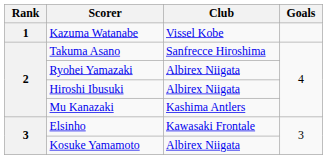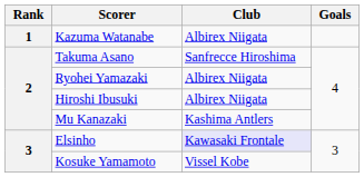Kazuma Watanabe | Club: Vissel Kobe -> Albirex Niigata
Elsinho | Club: no background -> lavender background
Kosuke Yamamoto | Club: Albirex Niigata -> Vissel Kobe
